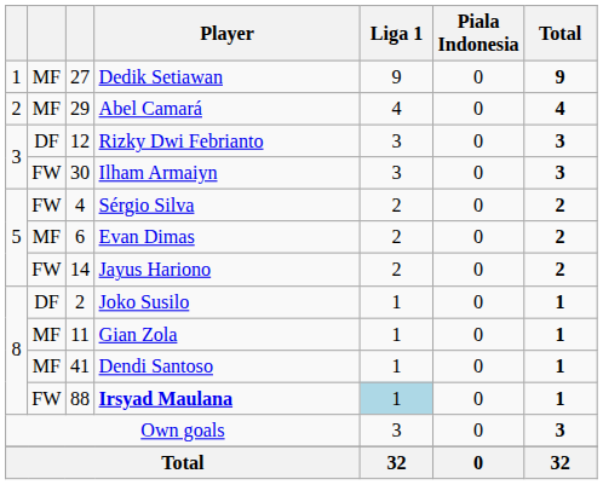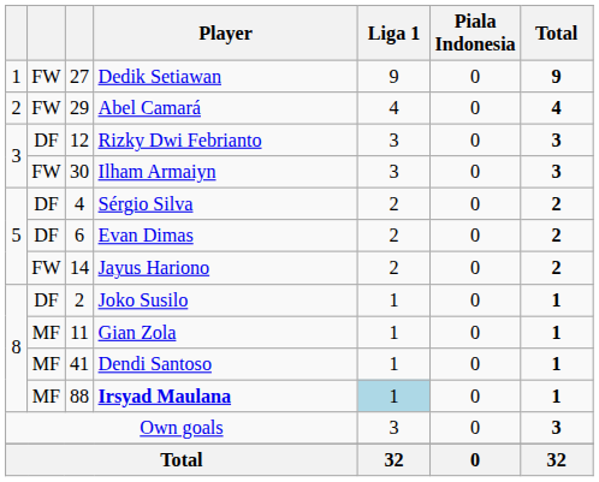Dedik Setiawan | column 2: MF -> FW
Abel Camará | column 2: MF -> FW
Sérgio Silva | column 2: FW -> DF
Evan Dimas | column 2: MF -> DF
Irsyad Maulana | column 2: FW -> MF
